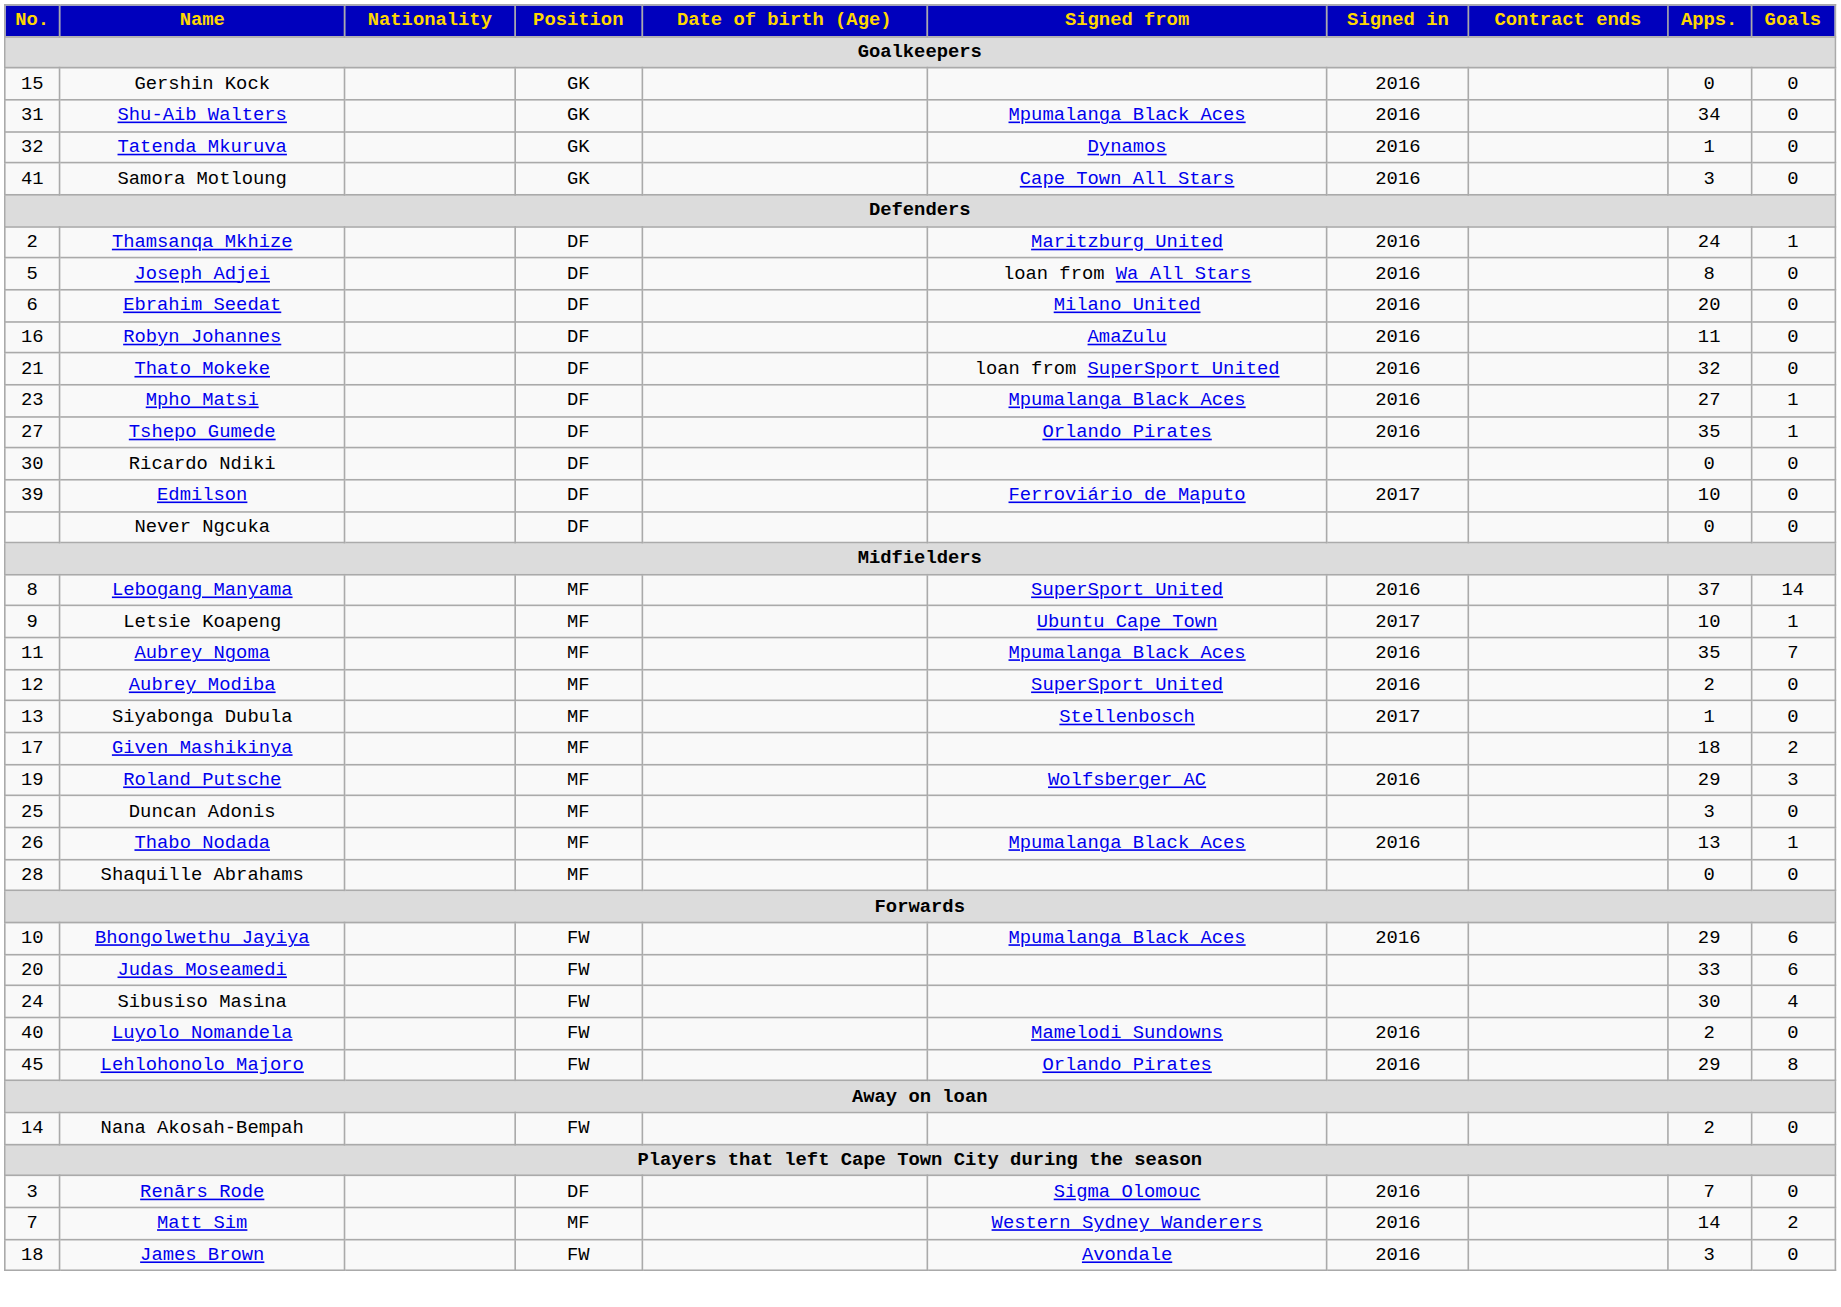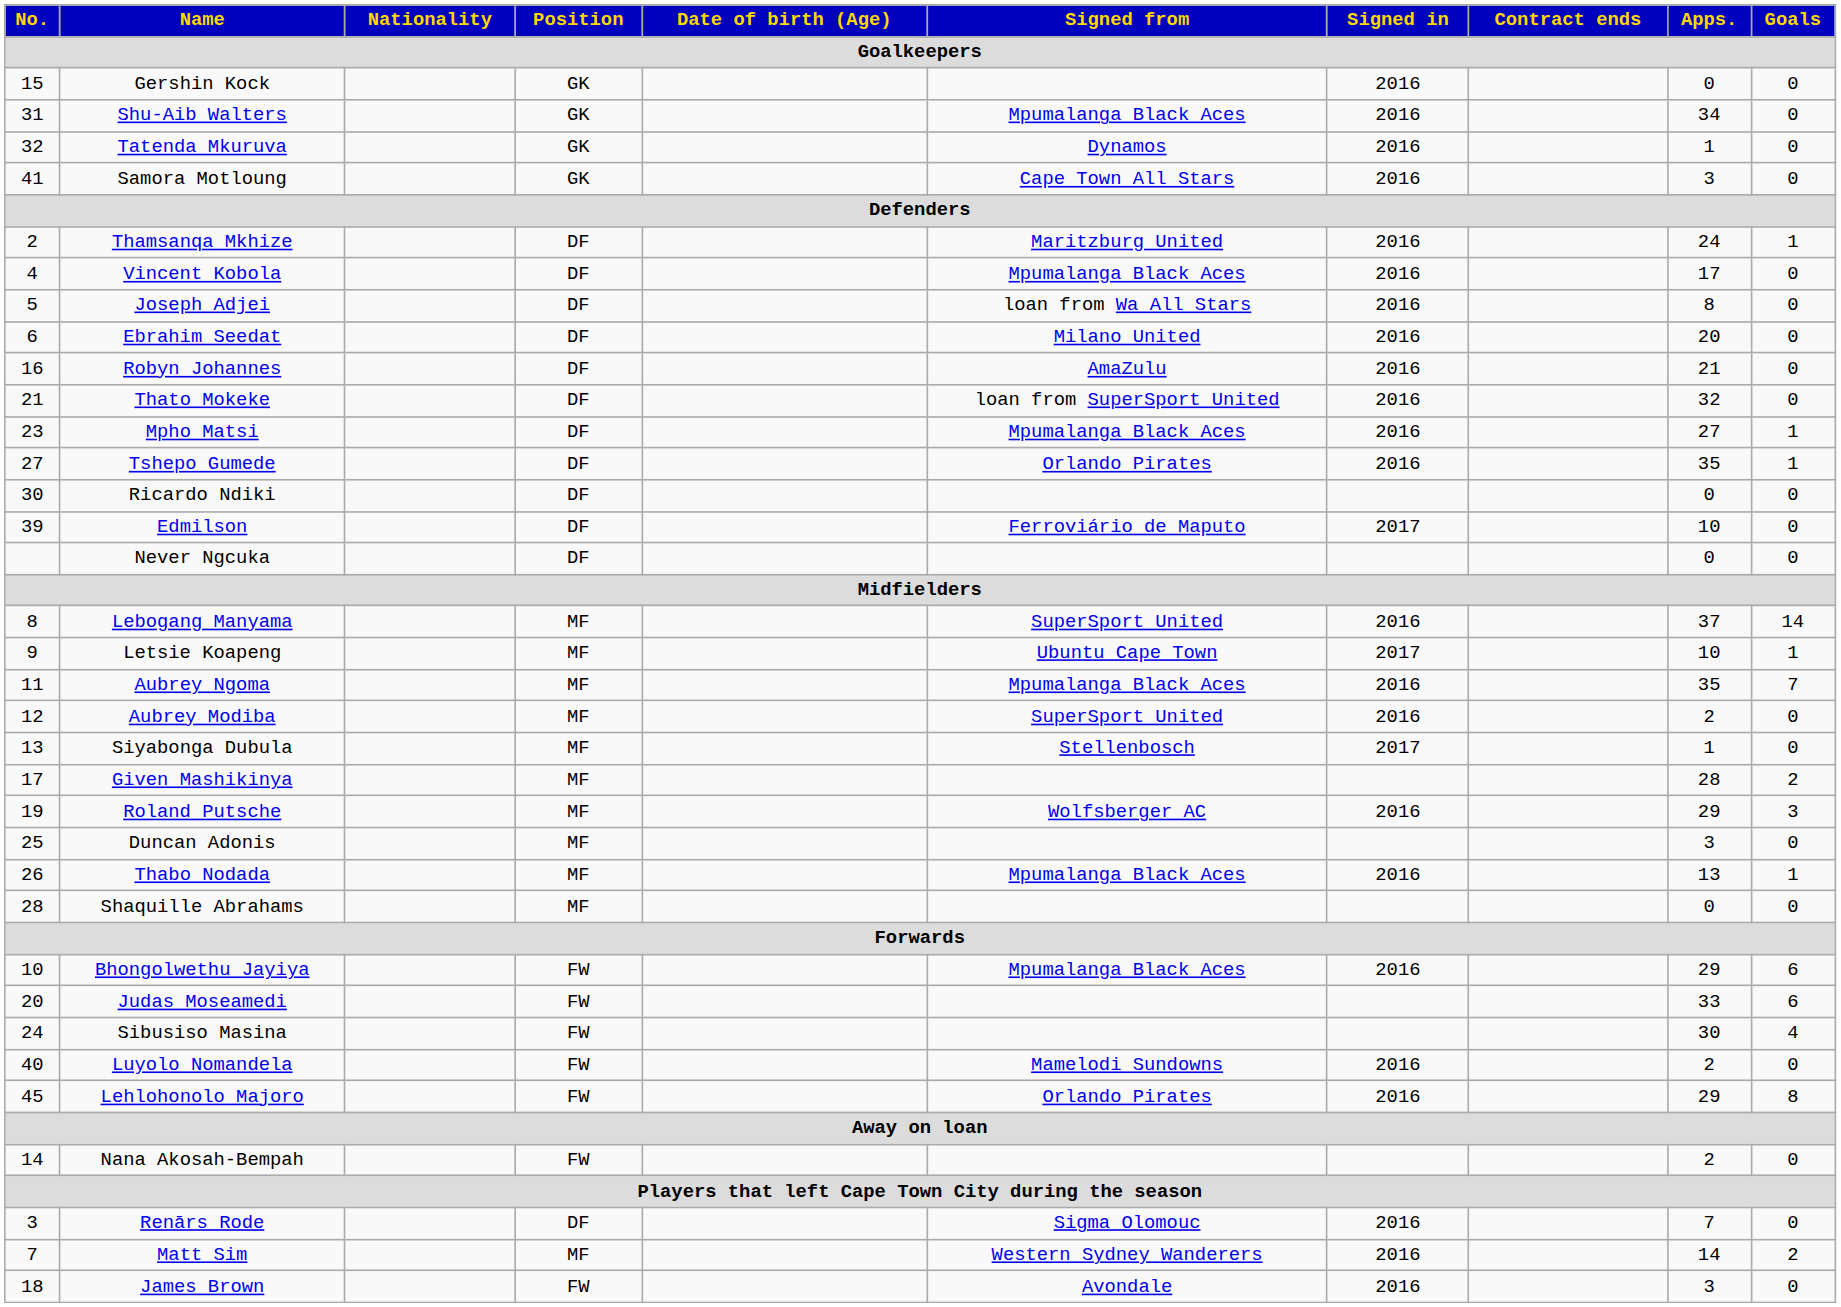+ row: 4 | Vincent Kobola | DF | Mpumalanga Black Aces | 2016 | 17 | 0
Robyn Johannes | Apps.: 11 -> 21
Given Mashikinya | Apps.: 18 -> 28
